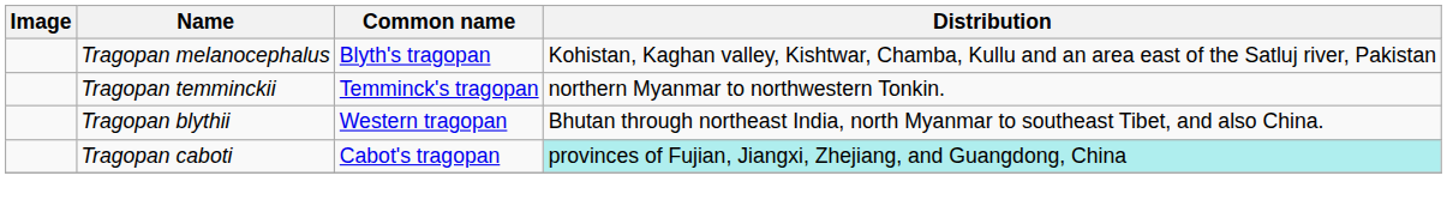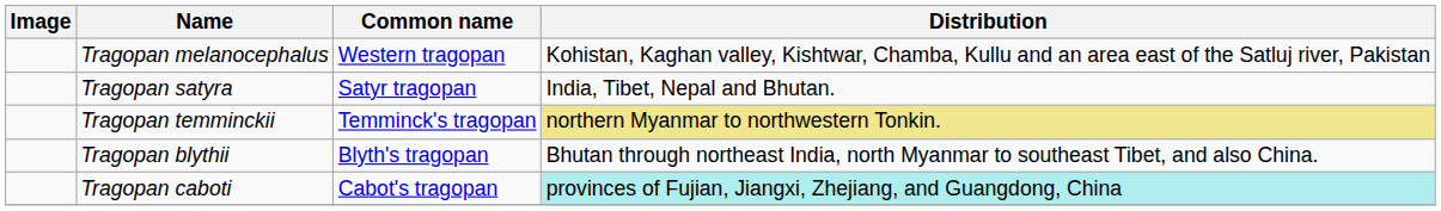Tragopan melanocephalus | Common name: Blyth's tragopan -> Western tragopan
+ row: Tragopan satyra | Satyr tragopan | India, Tibet, Nepal and Bhutan.
Tragopan temminckii | Distribution: no background -> khaki background
Tragopan blythii | Common name: Western tragopan -> Blyth's tragopan
